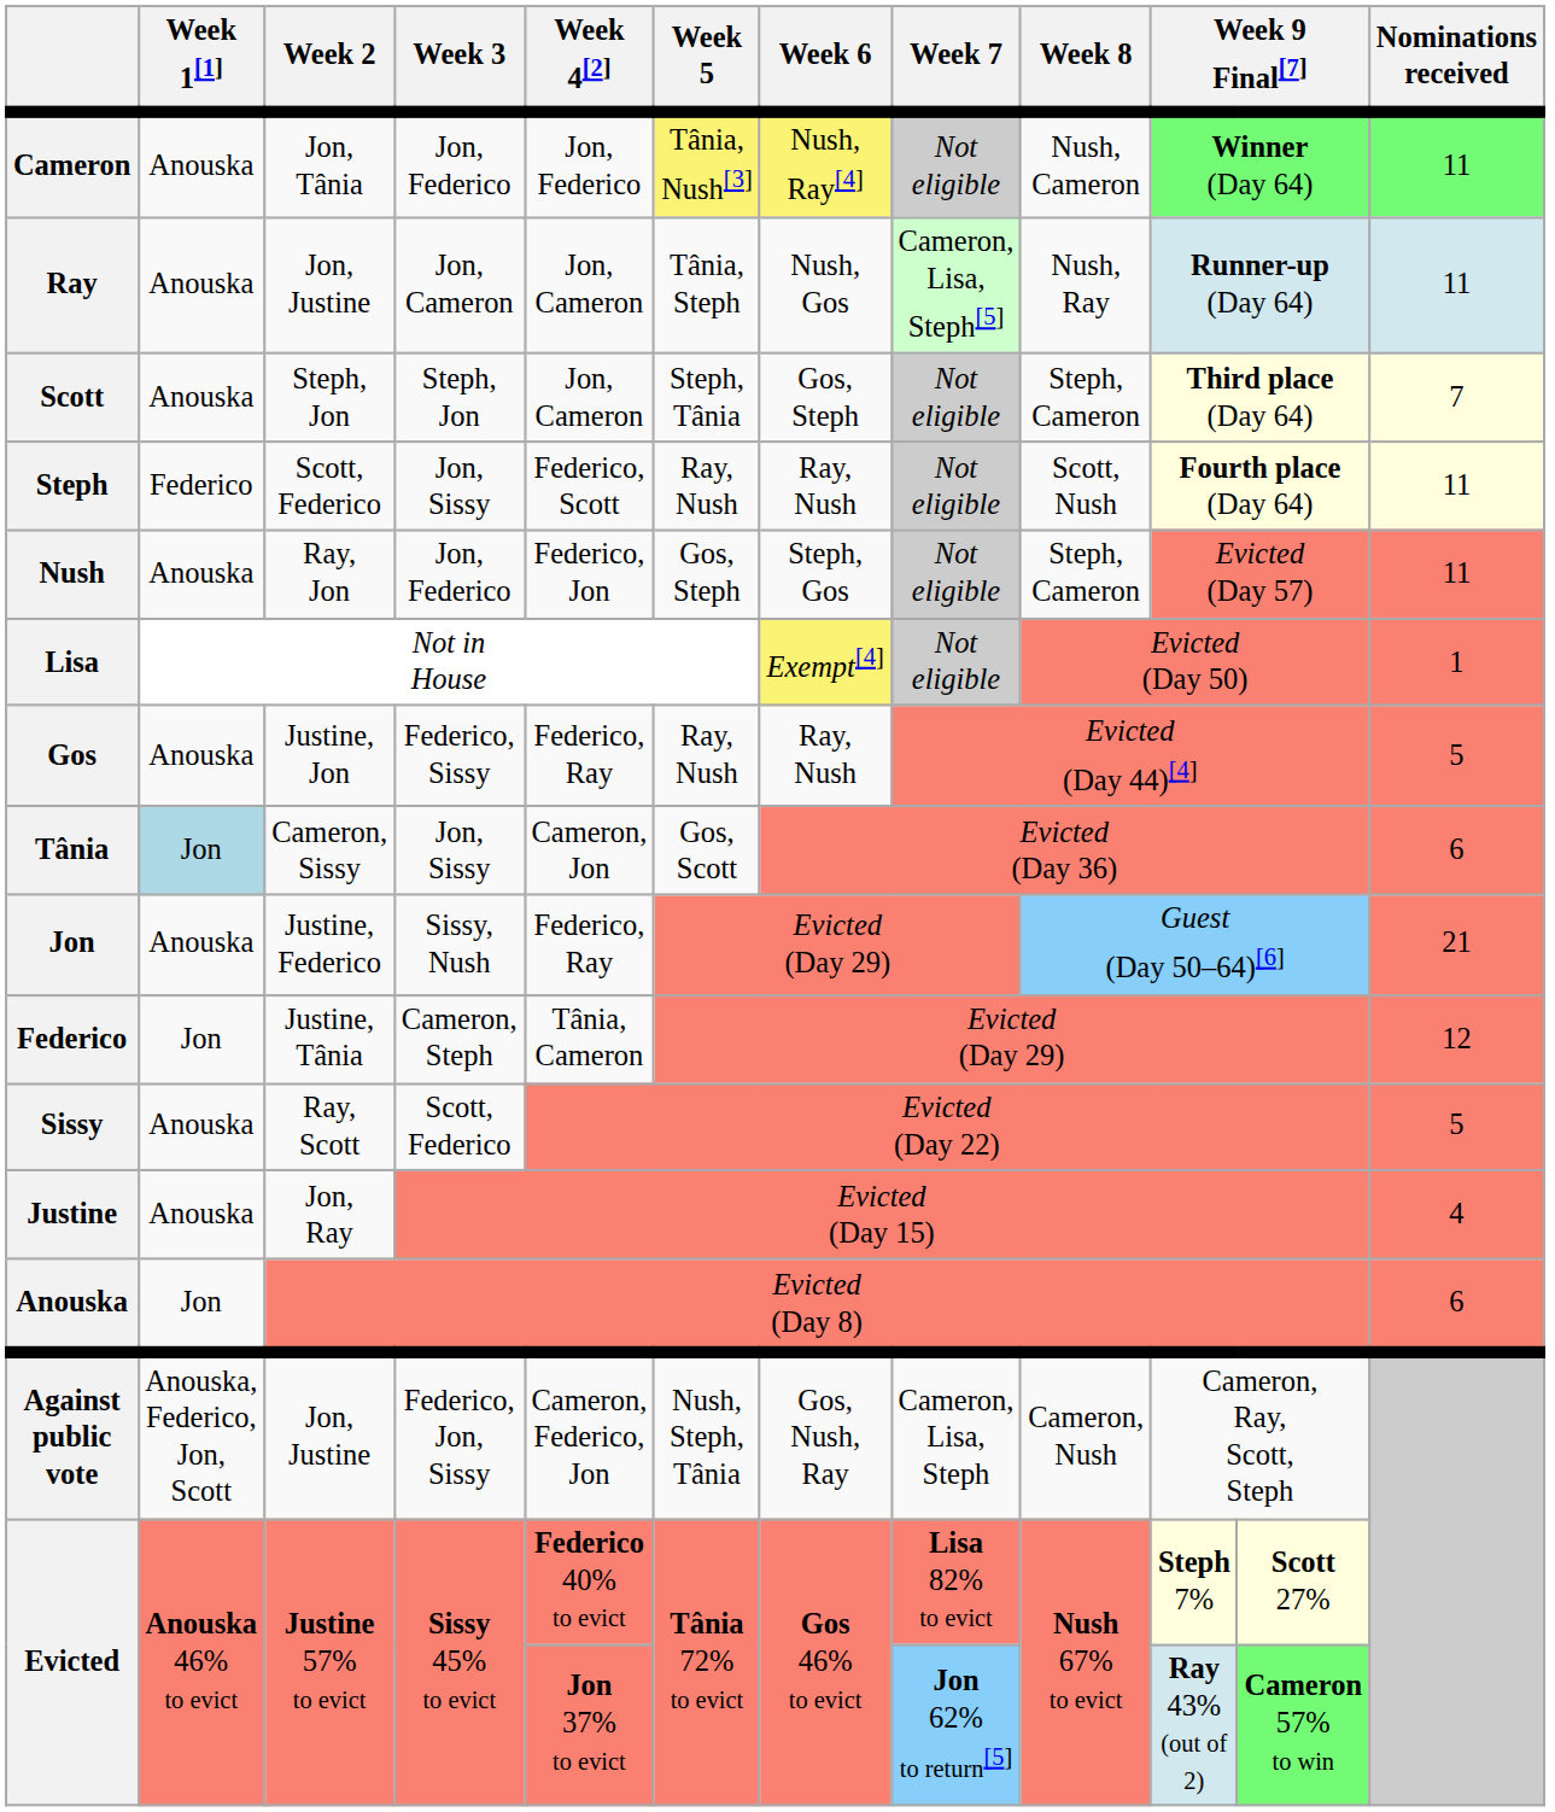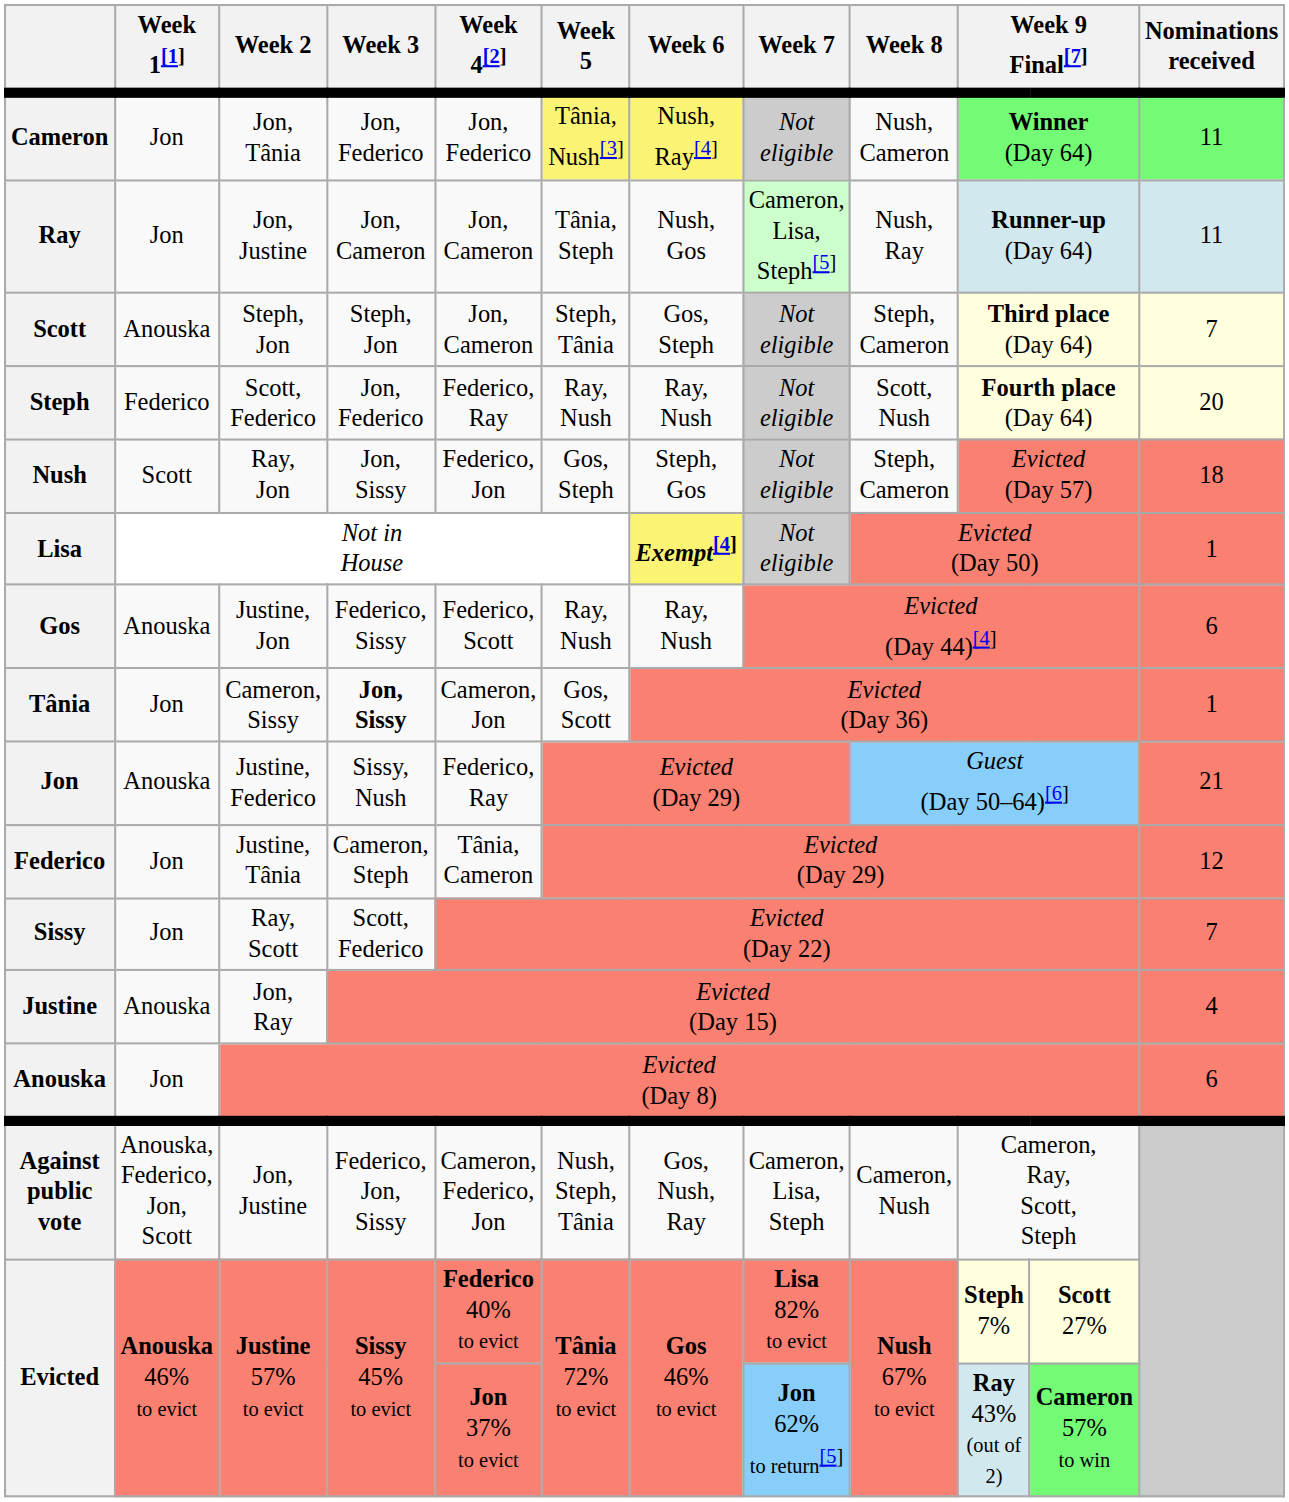Cameron | Week 1[1]: Anouska -> Jon
Ray | Week 1[1]: Anouska -> Jon
Steph | Week 3: Jon, Sissy -> Jon, Federico
Steph | Week 4[2]: Federico, Scott -> Federico, Ray
Steph | Nominations received: 11 -> 20
Nush | Week 1[1]: Anouska -> Scott
Nush | Week 3: Jon, Federico -> Jon, Sissy
Nush | Nominations received: 11 -> 18
Lisa | Week 6: normal -> bold
Gos | Week 4[2]: Federico, Ray -> Federico, Scott
Gos | Nominations received: 5 -> 6
Tânia | Week 1[1]: lightblue background -> no background
Tânia | Week 3: normal -> bold
Tânia | Nominations received: 6 -> 1
Sissy | Week 1[1]: Anouska -> Jon
Sissy | Nominations received: 5 -> 7
